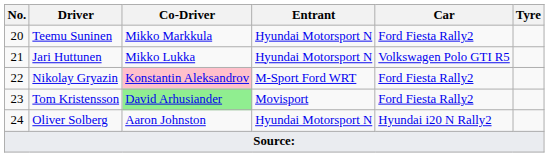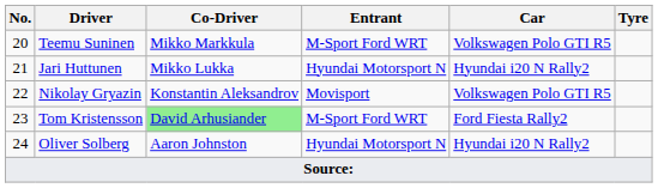Teemu Suninen | Entrant: Hyundai Motorsport N -> M-Sport Ford WRT
Teemu Suninen | Car: Ford Fiesta Rally2 -> Volkswagen Polo GTI R5
Jari Huttunen | Car: Volkswagen Polo GTI R5 -> Hyundai i20 N Rally2
Nikolay Gryazin | Co-Driver: pink background -> no background
Nikolay Gryazin | Entrant: M-Sport Ford WRT -> Movisport
Nikolay Gryazin | Car: Ford Fiesta Rally2 -> Volkswagen Polo GTI R5
Tom Kristensson | Entrant: Movisport -> M-Sport Ford WRT
